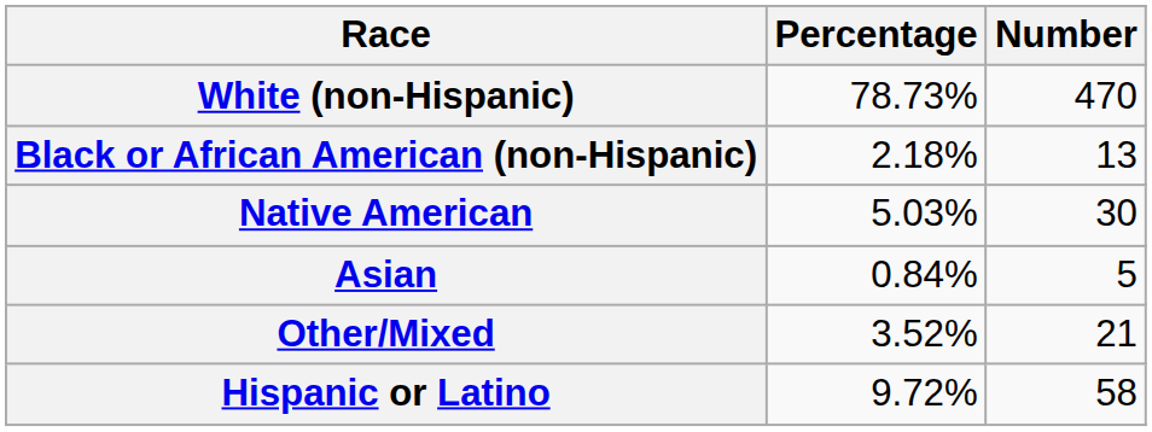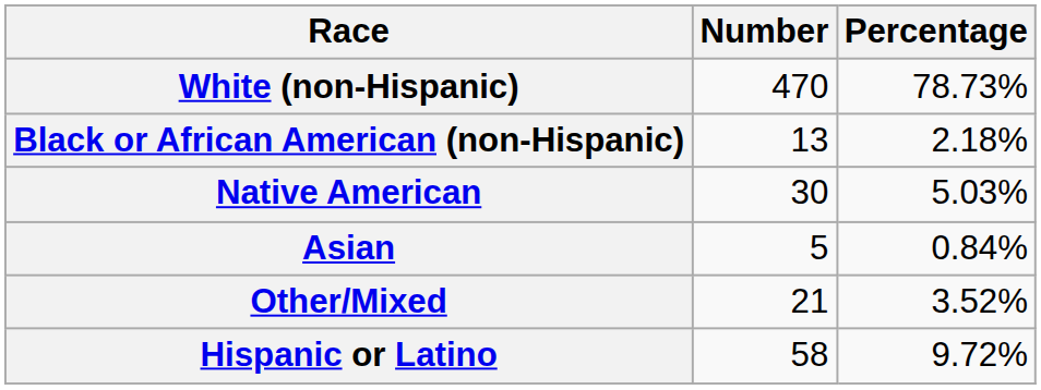columns swapped: Number <-> Percentage
